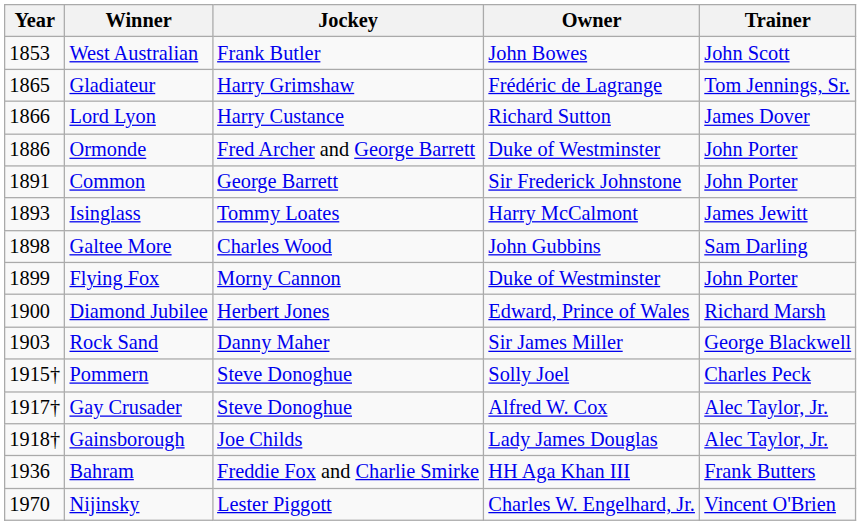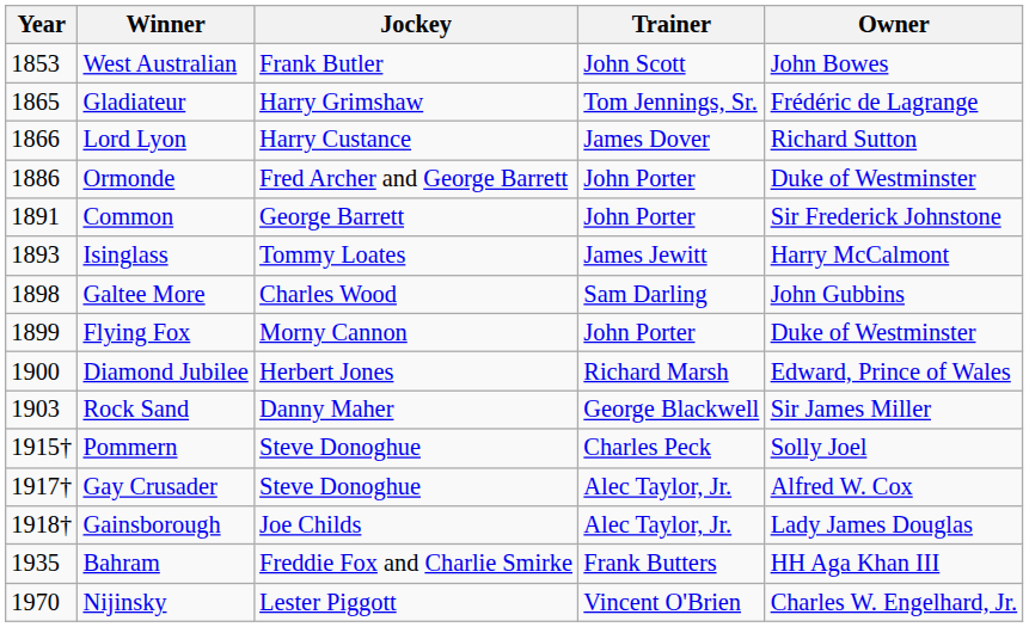columns swapped: Trainer <-> Owner
Bahram | Year: 1936 -> 1935
